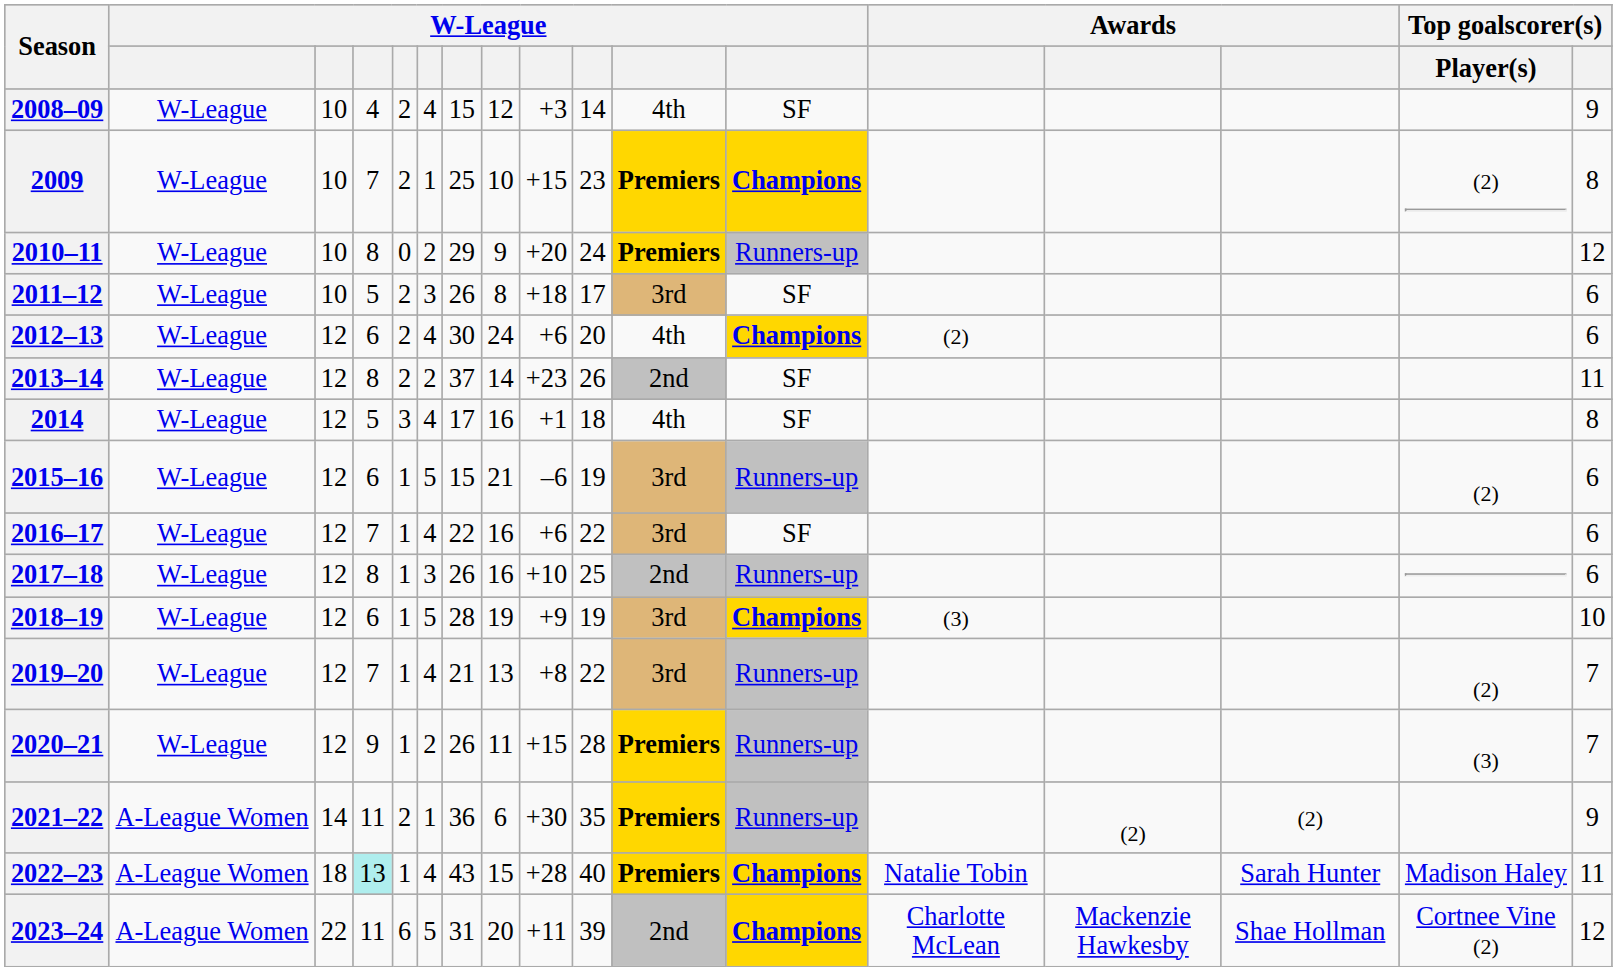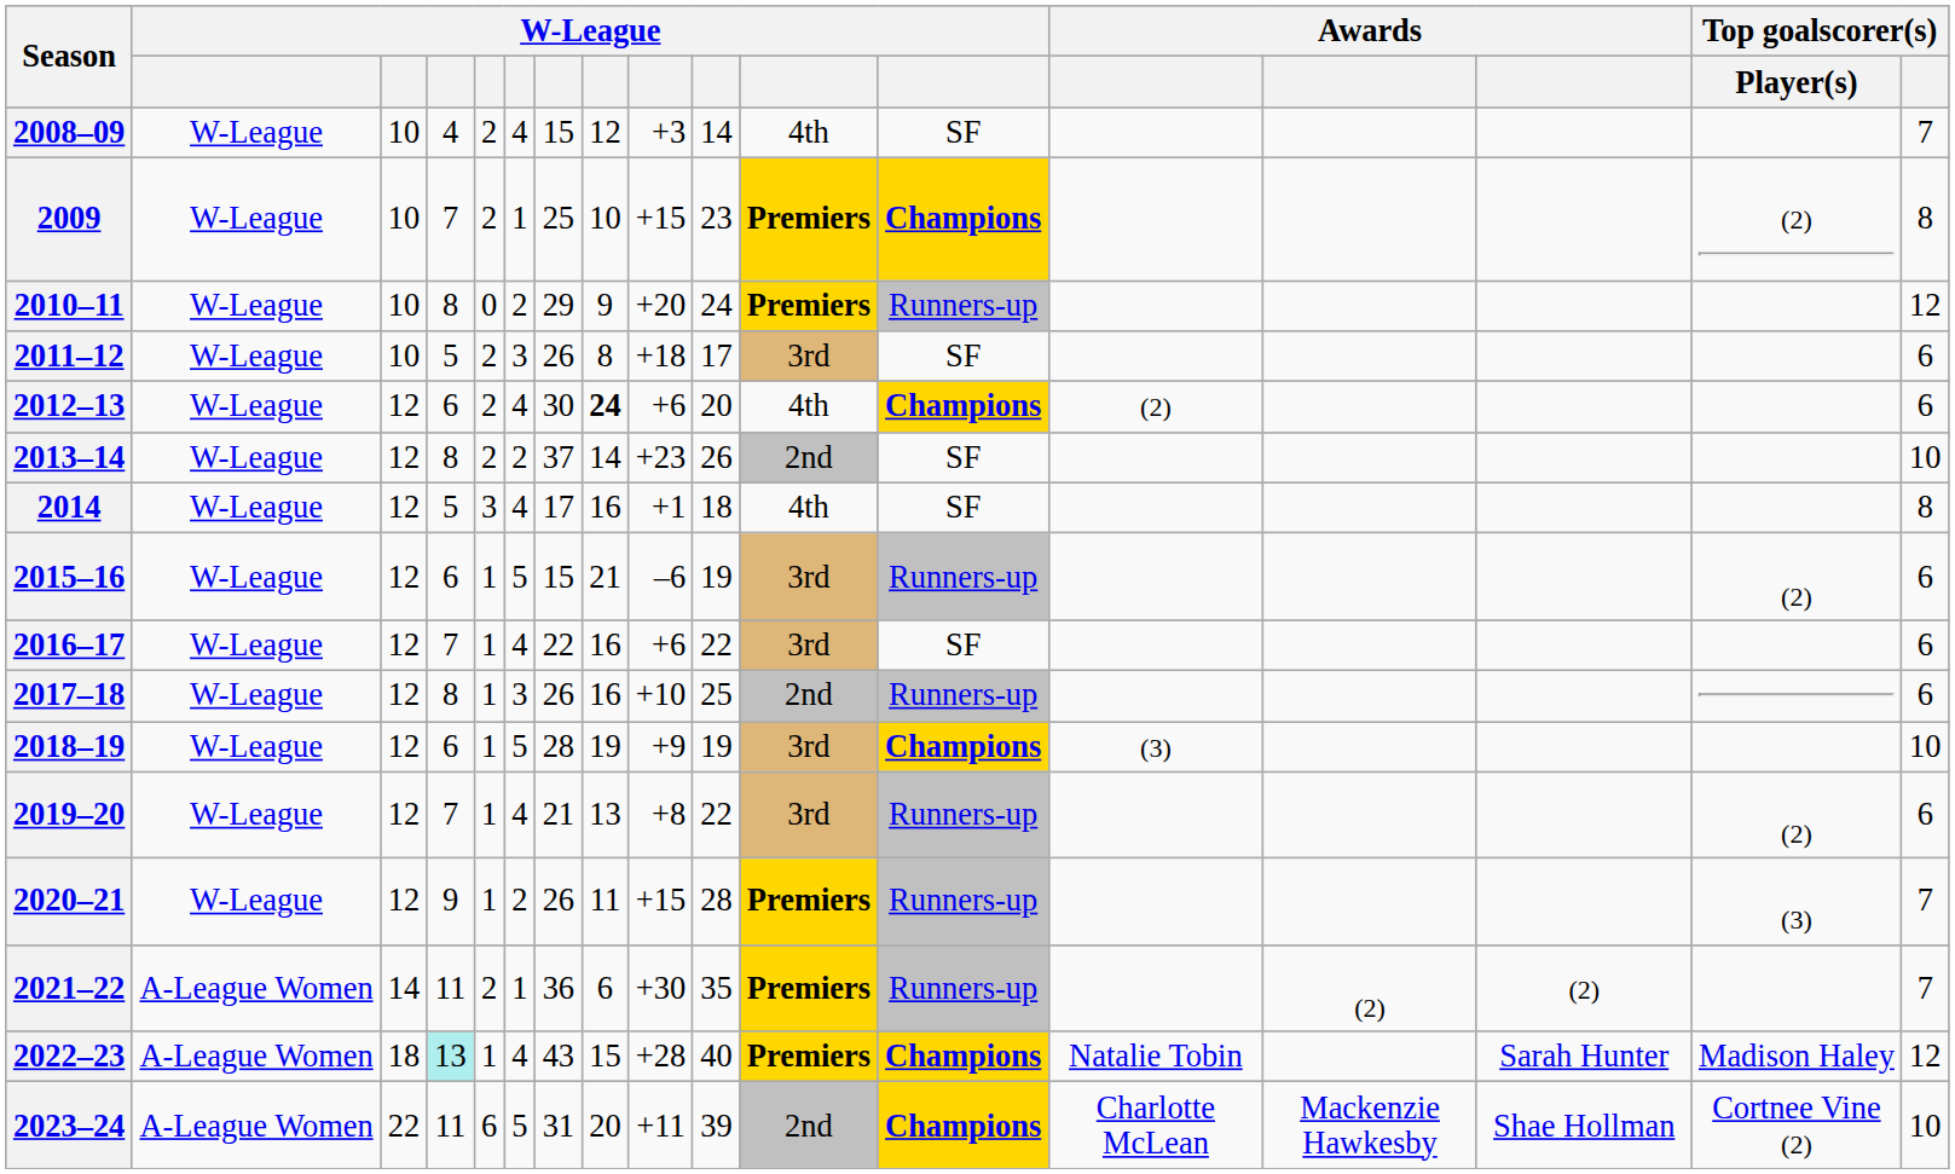2008–09 | Top goalscorer(s): 9 -> 7
2012–13 | column 8: normal -> bold
2013–14 | Top goalscorer(s): 11 -> 10
2019–20 | Top goalscorer(s): 7 -> 6
2021–22 | Top goalscorer(s): 9 -> 7
2022–23 | Top goalscorer(s): 11 -> 12
2023–24 | Top goalscorer(s): 12 -> 10
